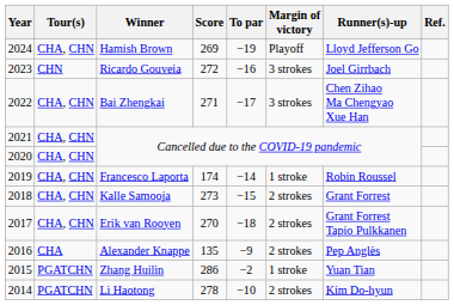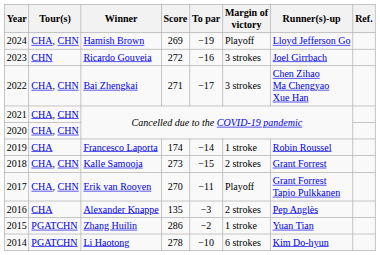Francesco Laporta | Tour(s): CHA, CHN -> CHA
Erik van Rooyen | To par: −18 -> −11
Erik van Rooyen | Margin of victory: 2 strokes -> Playoff
Alexander Knappe | To par: −9 -> −3
Li Haotong | Margin of victory: 2 strokes -> 6 strokes
